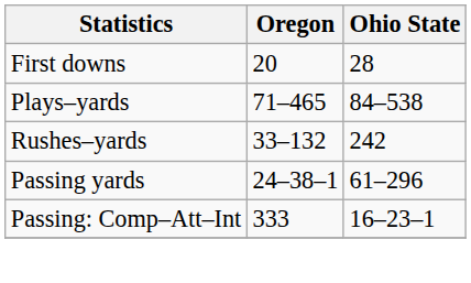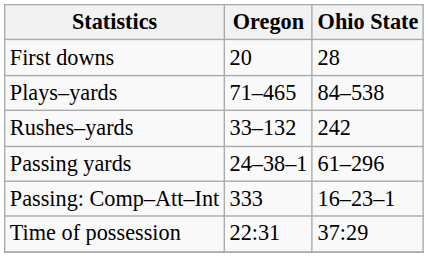+ row: Time of possession | 22:31 | 37:29
